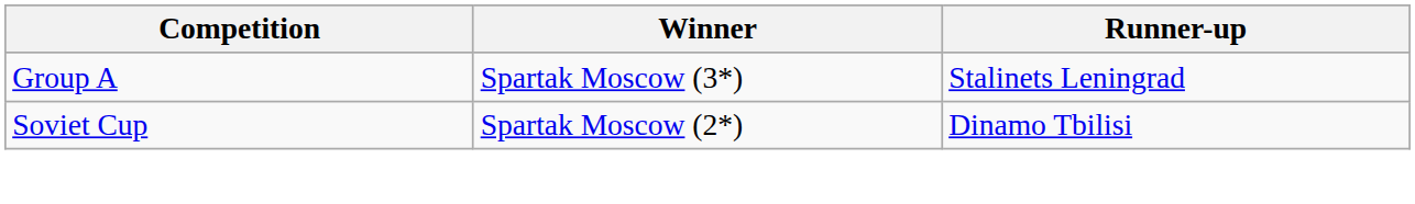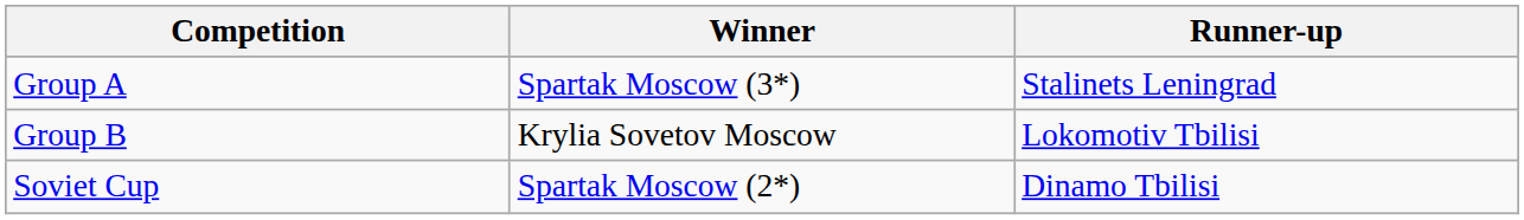+ row: Group B | Krylia Sovetov Moscow | Lokomotiv Tbilisi
